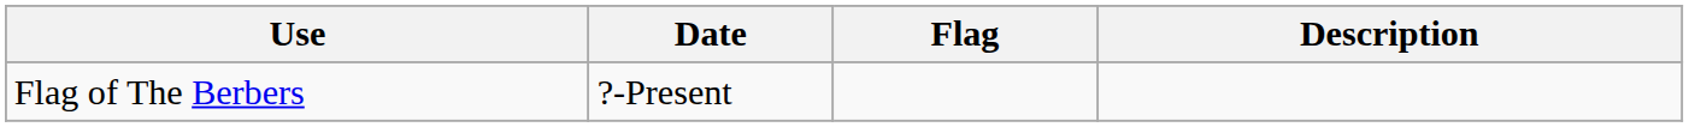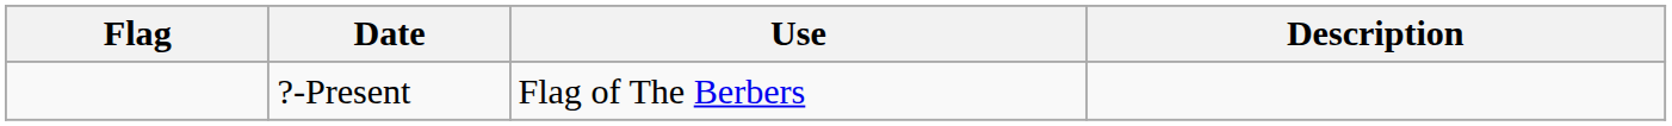columns swapped: Flag <-> Use
